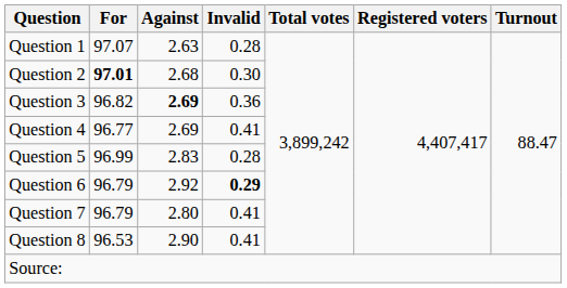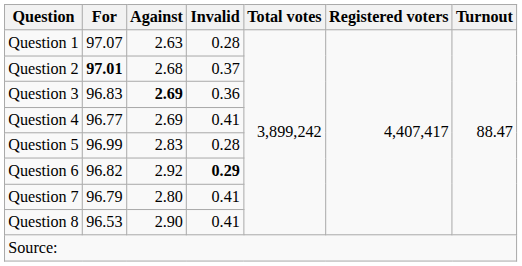Question 2 | Invalid: 0.30 -> 0.37
Question 3 | For: 96.82 -> 96.83
Question 6 | For: 96.79 -> 96.82
